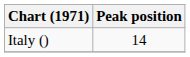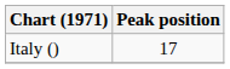Italy () | Peak position: 14 -> 17
